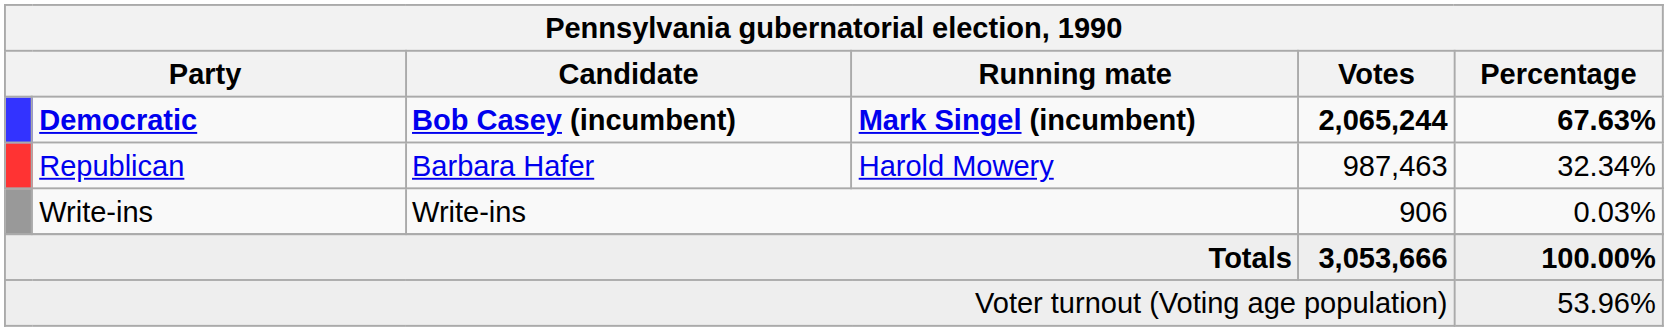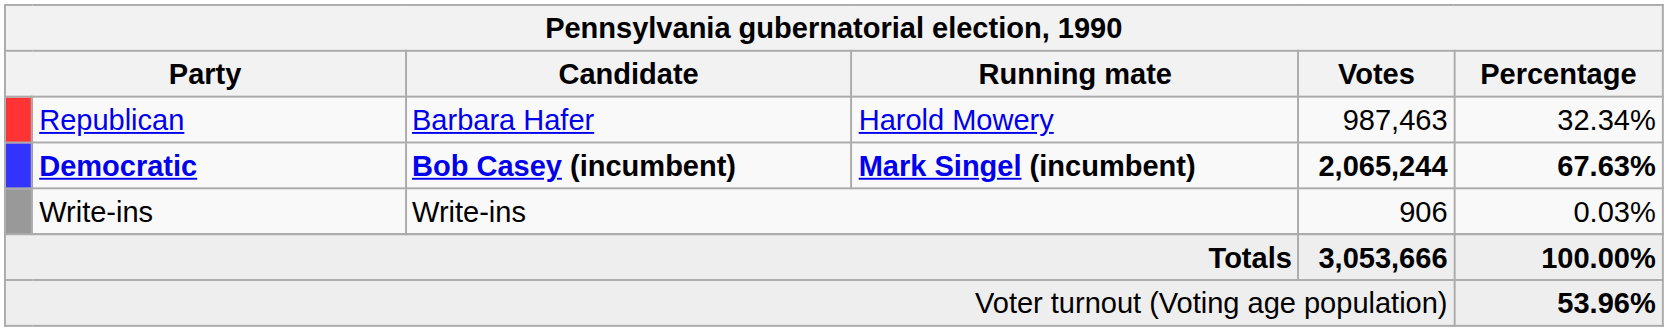rows swapped: Democratic <-> Republican
Voter turnout (Voting age population) | Percentage: normal -> bold
